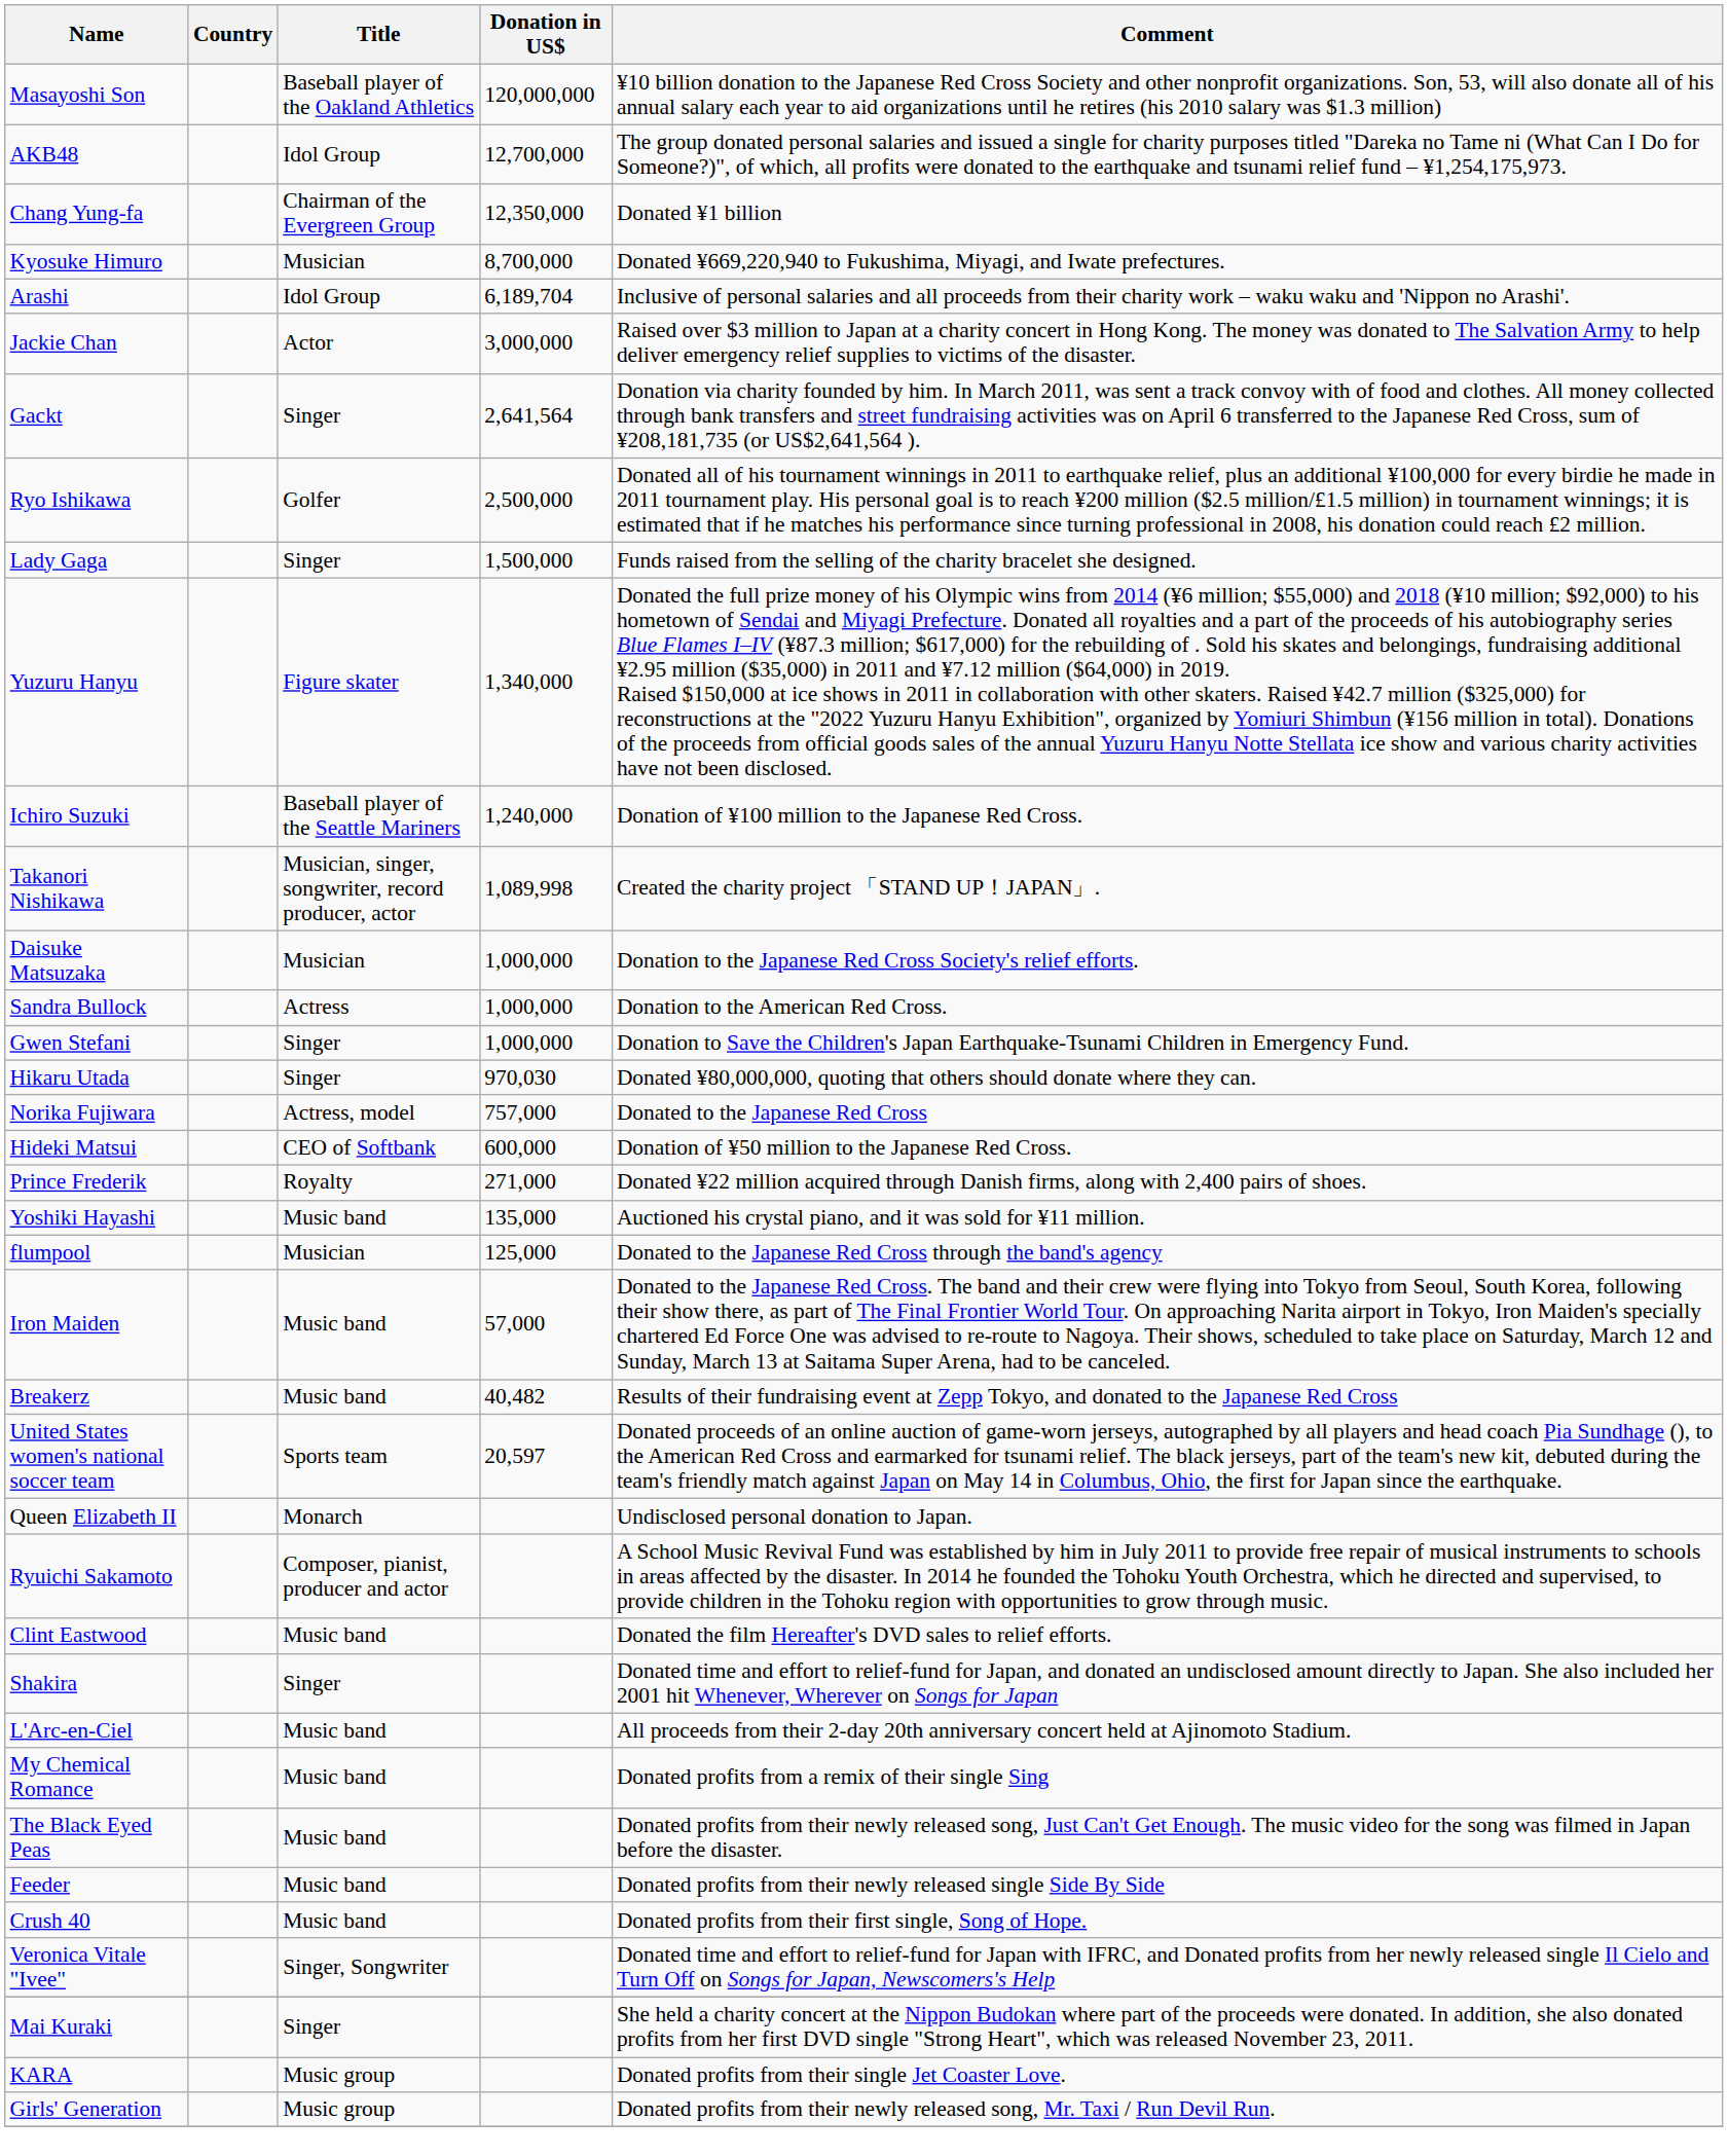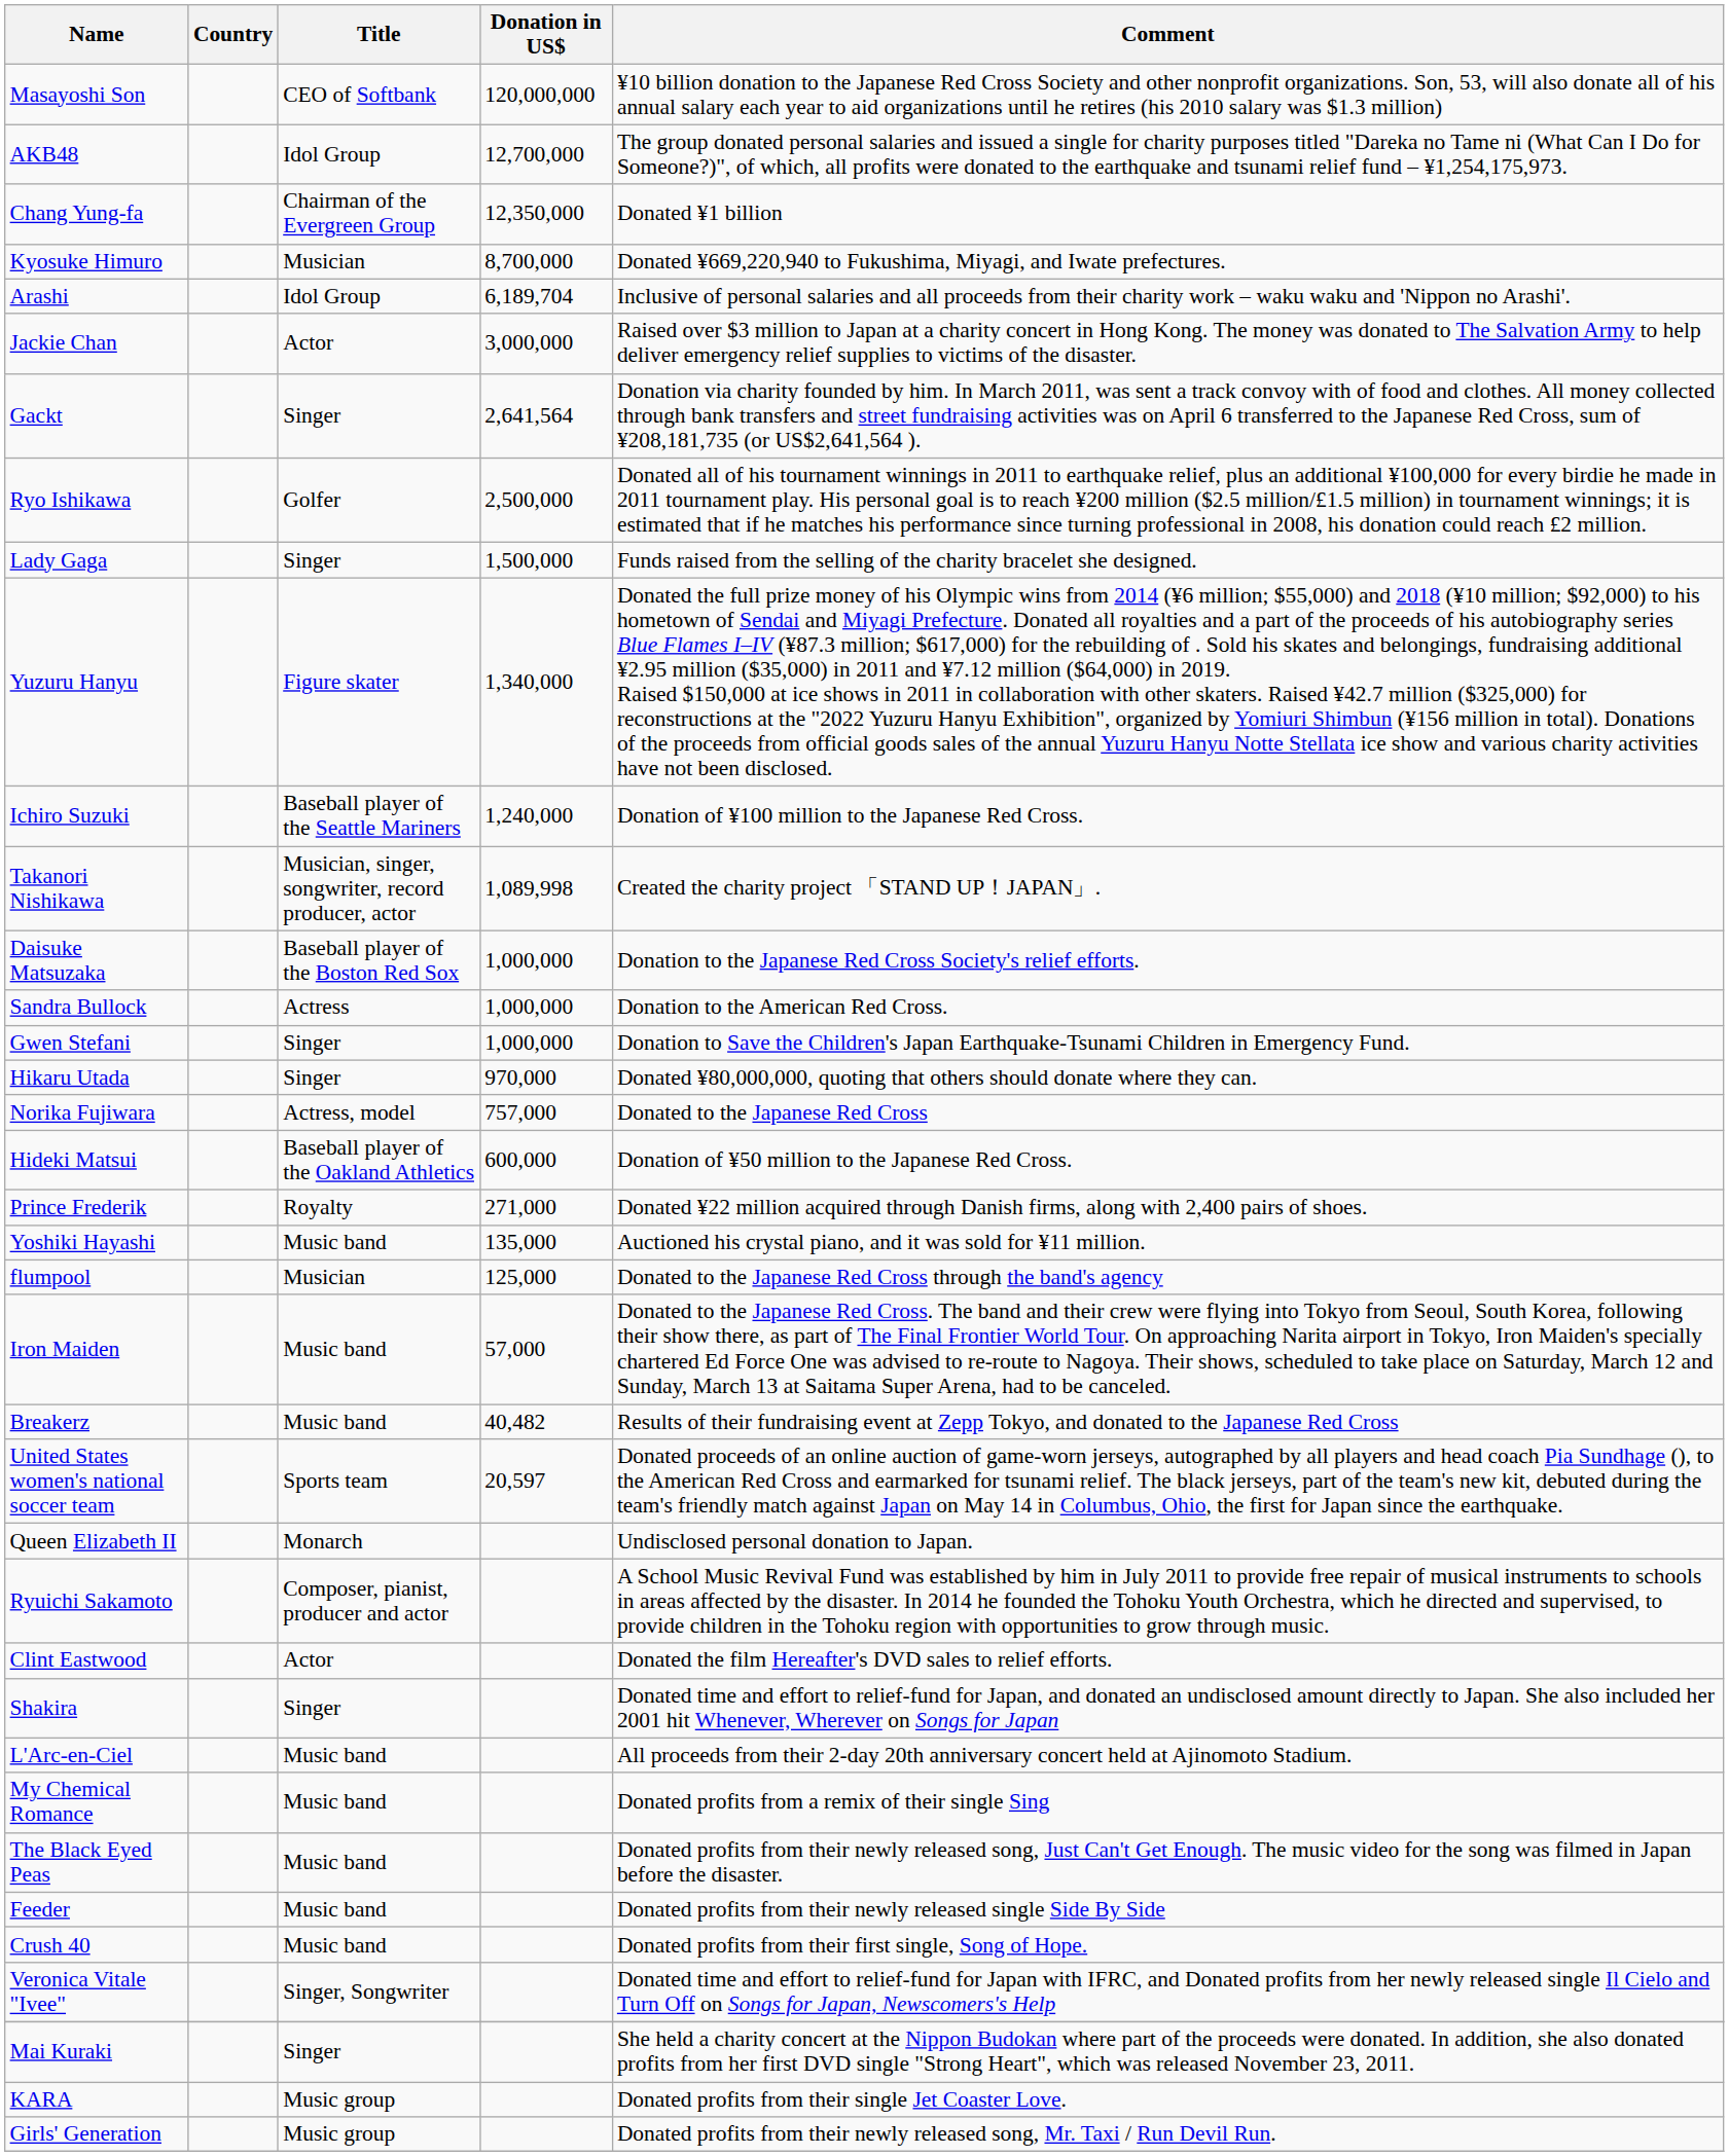Masayoshi Son | Title: Baseball player of the Oakland Athletics -> CEO of Softbank
Daisuke Matsuzaka | Title: Musician -> Baseball player of the Boston Red Sox
Hikaru Utada | Donation in US$: 970,030 -> 970,000
Hideki Matsui | Title: CEO of Softbank -> Baseball player of the Oakland Athletics
Clint Eastwood | Title: Music band -> Actor
